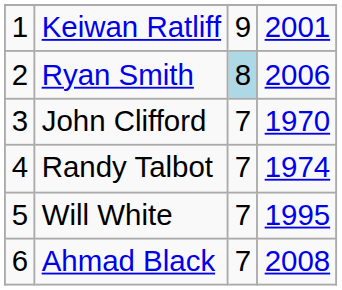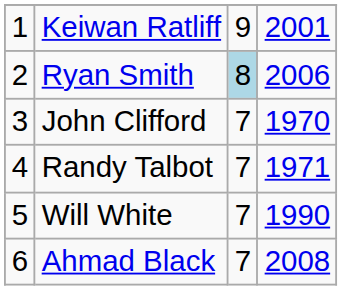Randy Talbot | column 4: 1974 -> 1971
Will White | column 4: 1995 -> 1990
